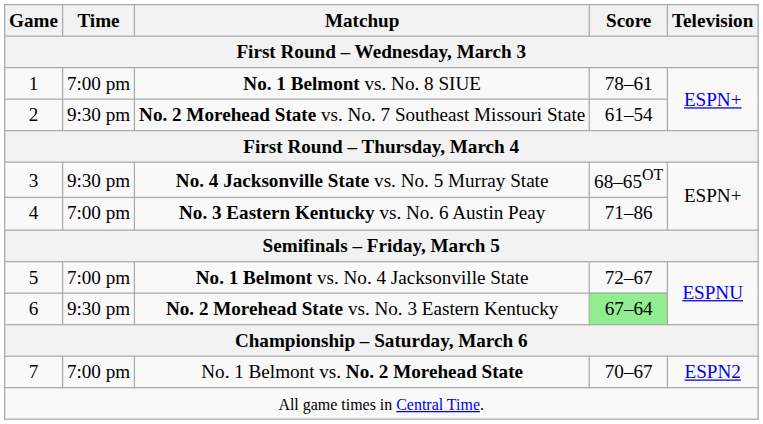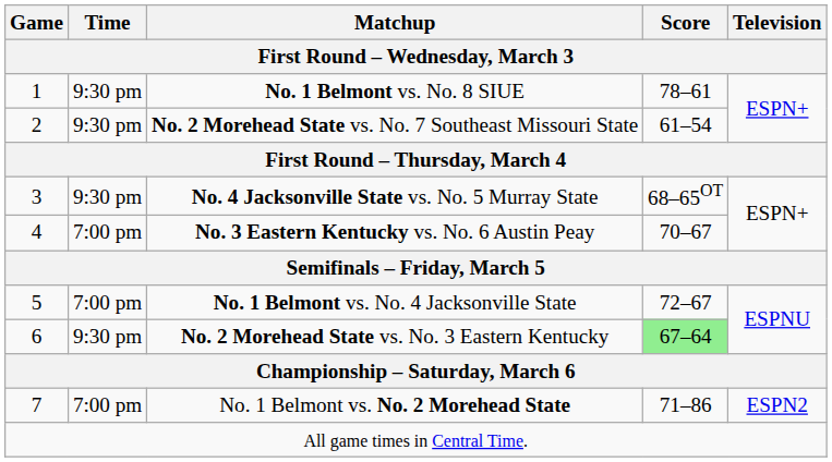No. 1 Belmont vs. No. 8 SIUE | Time: 7:00 pm -> 9:30 pm
No. 3 Eastern Kentucky vs. No. 6 Austin Peay | Score: 71–86 -> 70–67
No. 1 Belmont vs. No. 2 Morehead State | Score: 70–67 -> 71–86
